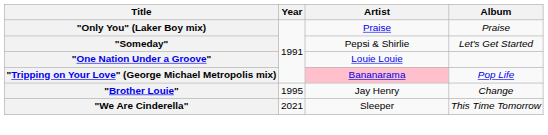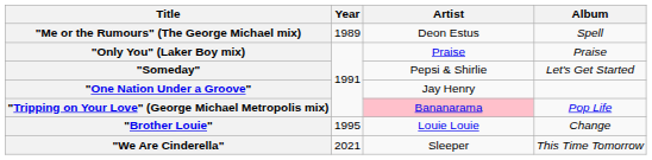+ row: "Me or the Rumours" (The George Michael mix) | 1989 | Deon Estus | Spell
"One Nation Under a Groove" | Artist: Louie Louie -> Jay Henry
"Brother Louie" | Artist: Jay Henry -> Louie Louie
